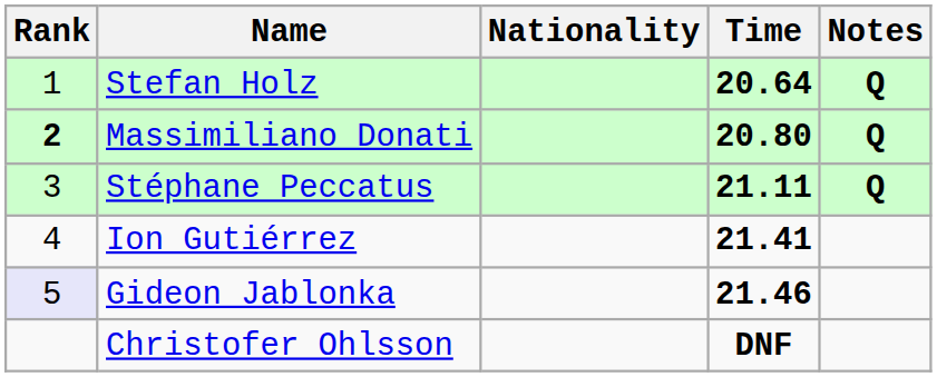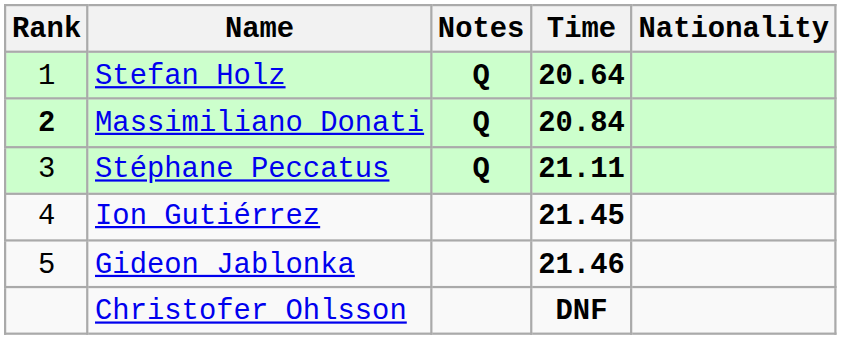columns swapped: Nationality <-> Notes
Massimiliano Donati | Time: 20.80 -> 20.84
Ion Gutiérrez | Time: 21.41 -> 21.45
Gideon Jablonka | Rank: lavender background -> no background
